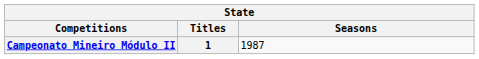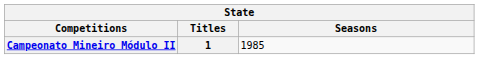Campeonato Mineiro Módulo II | Seasons: 1987 -> 1985
